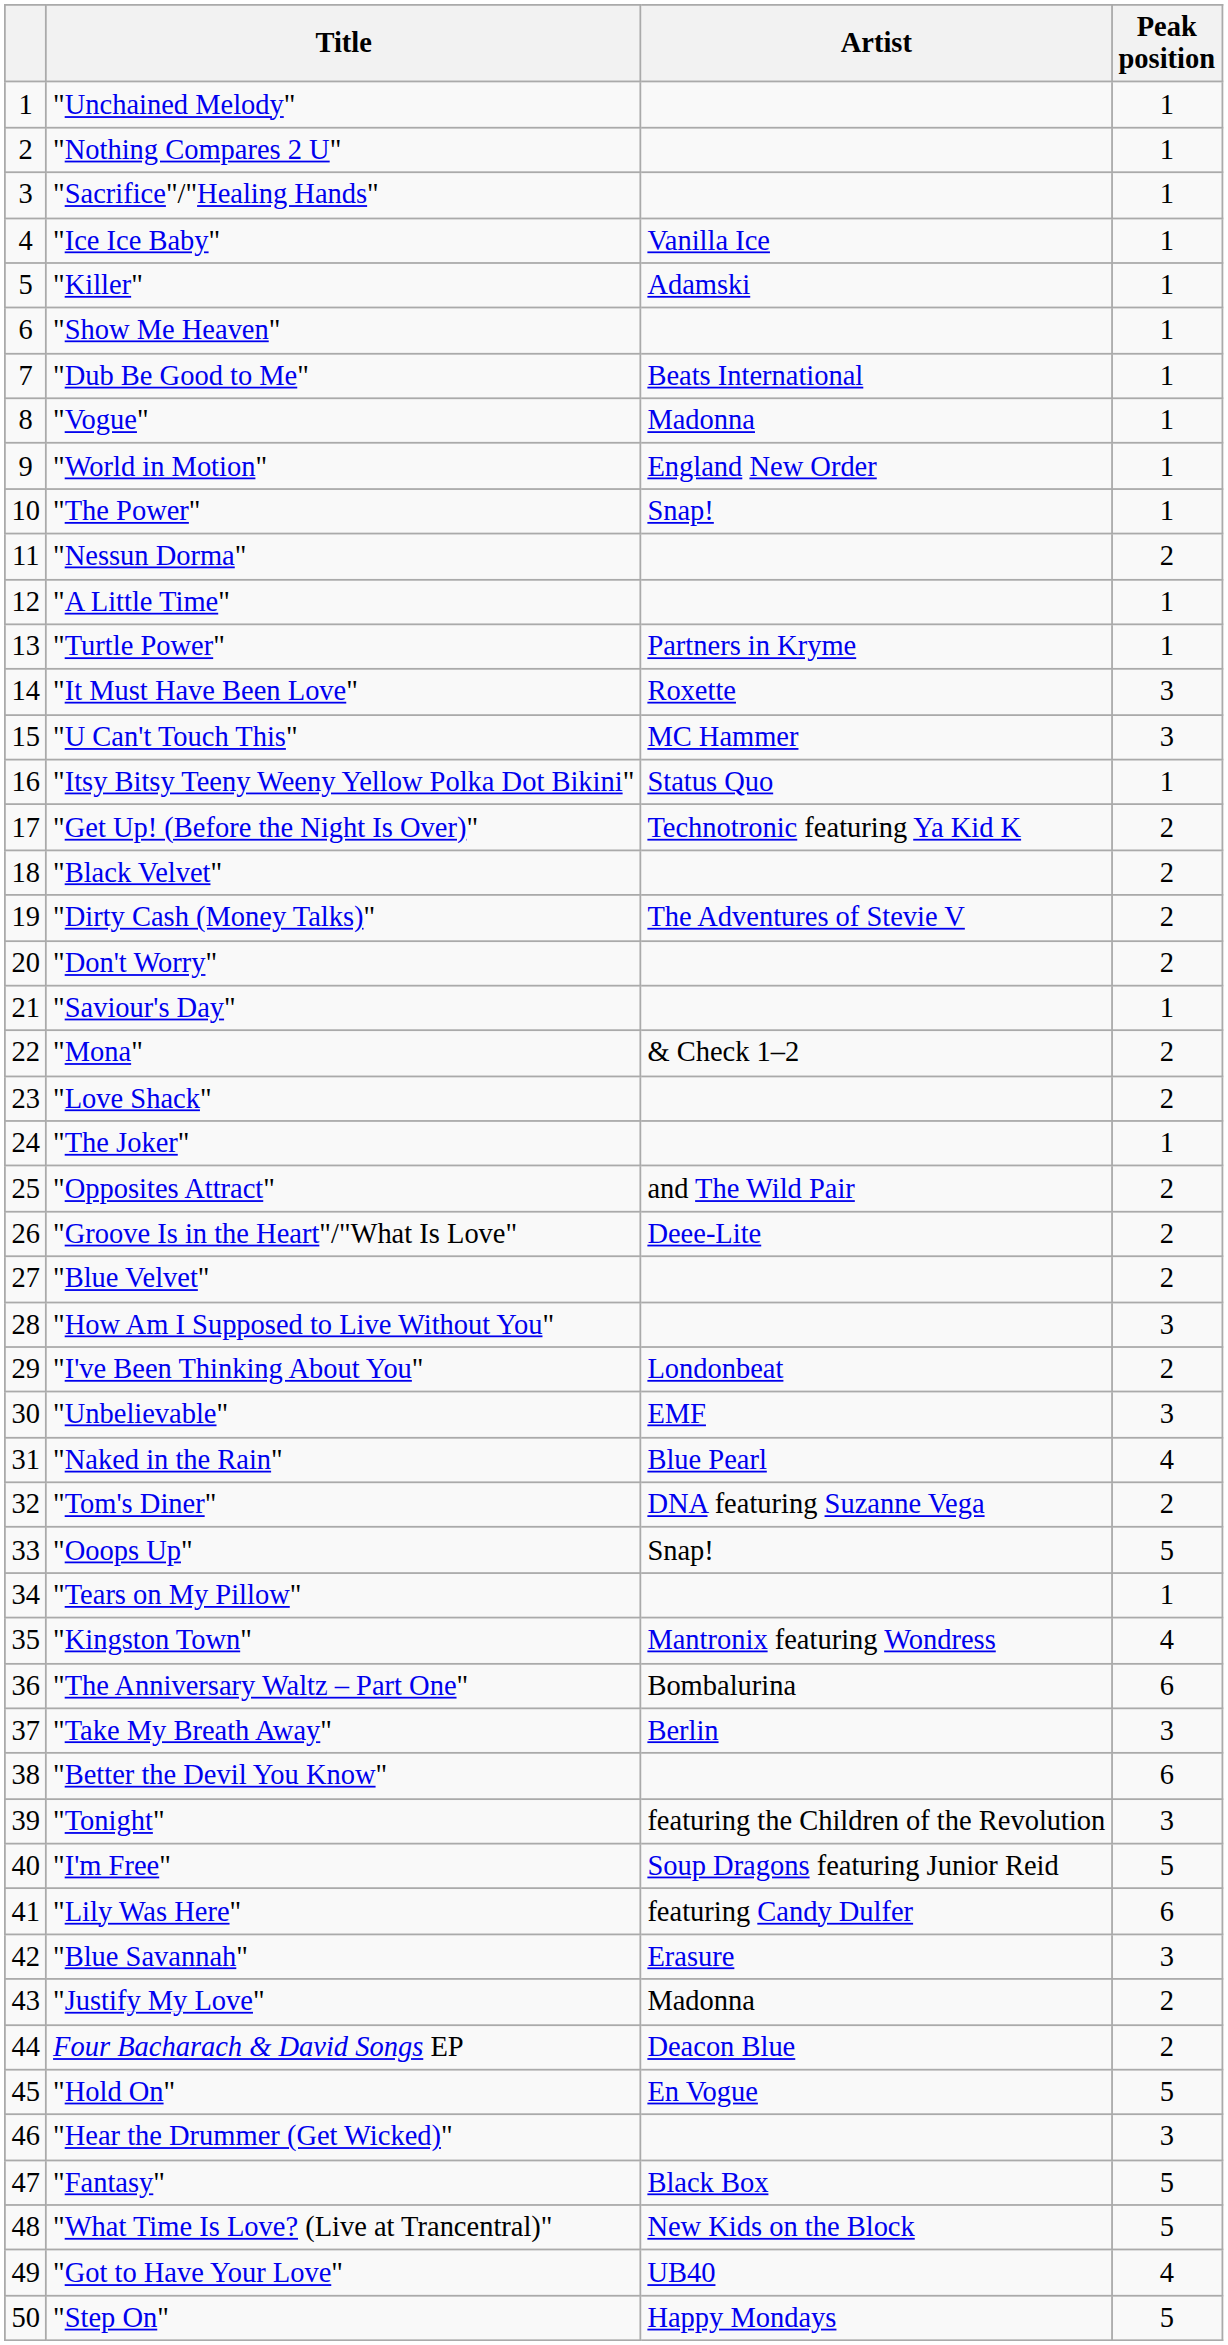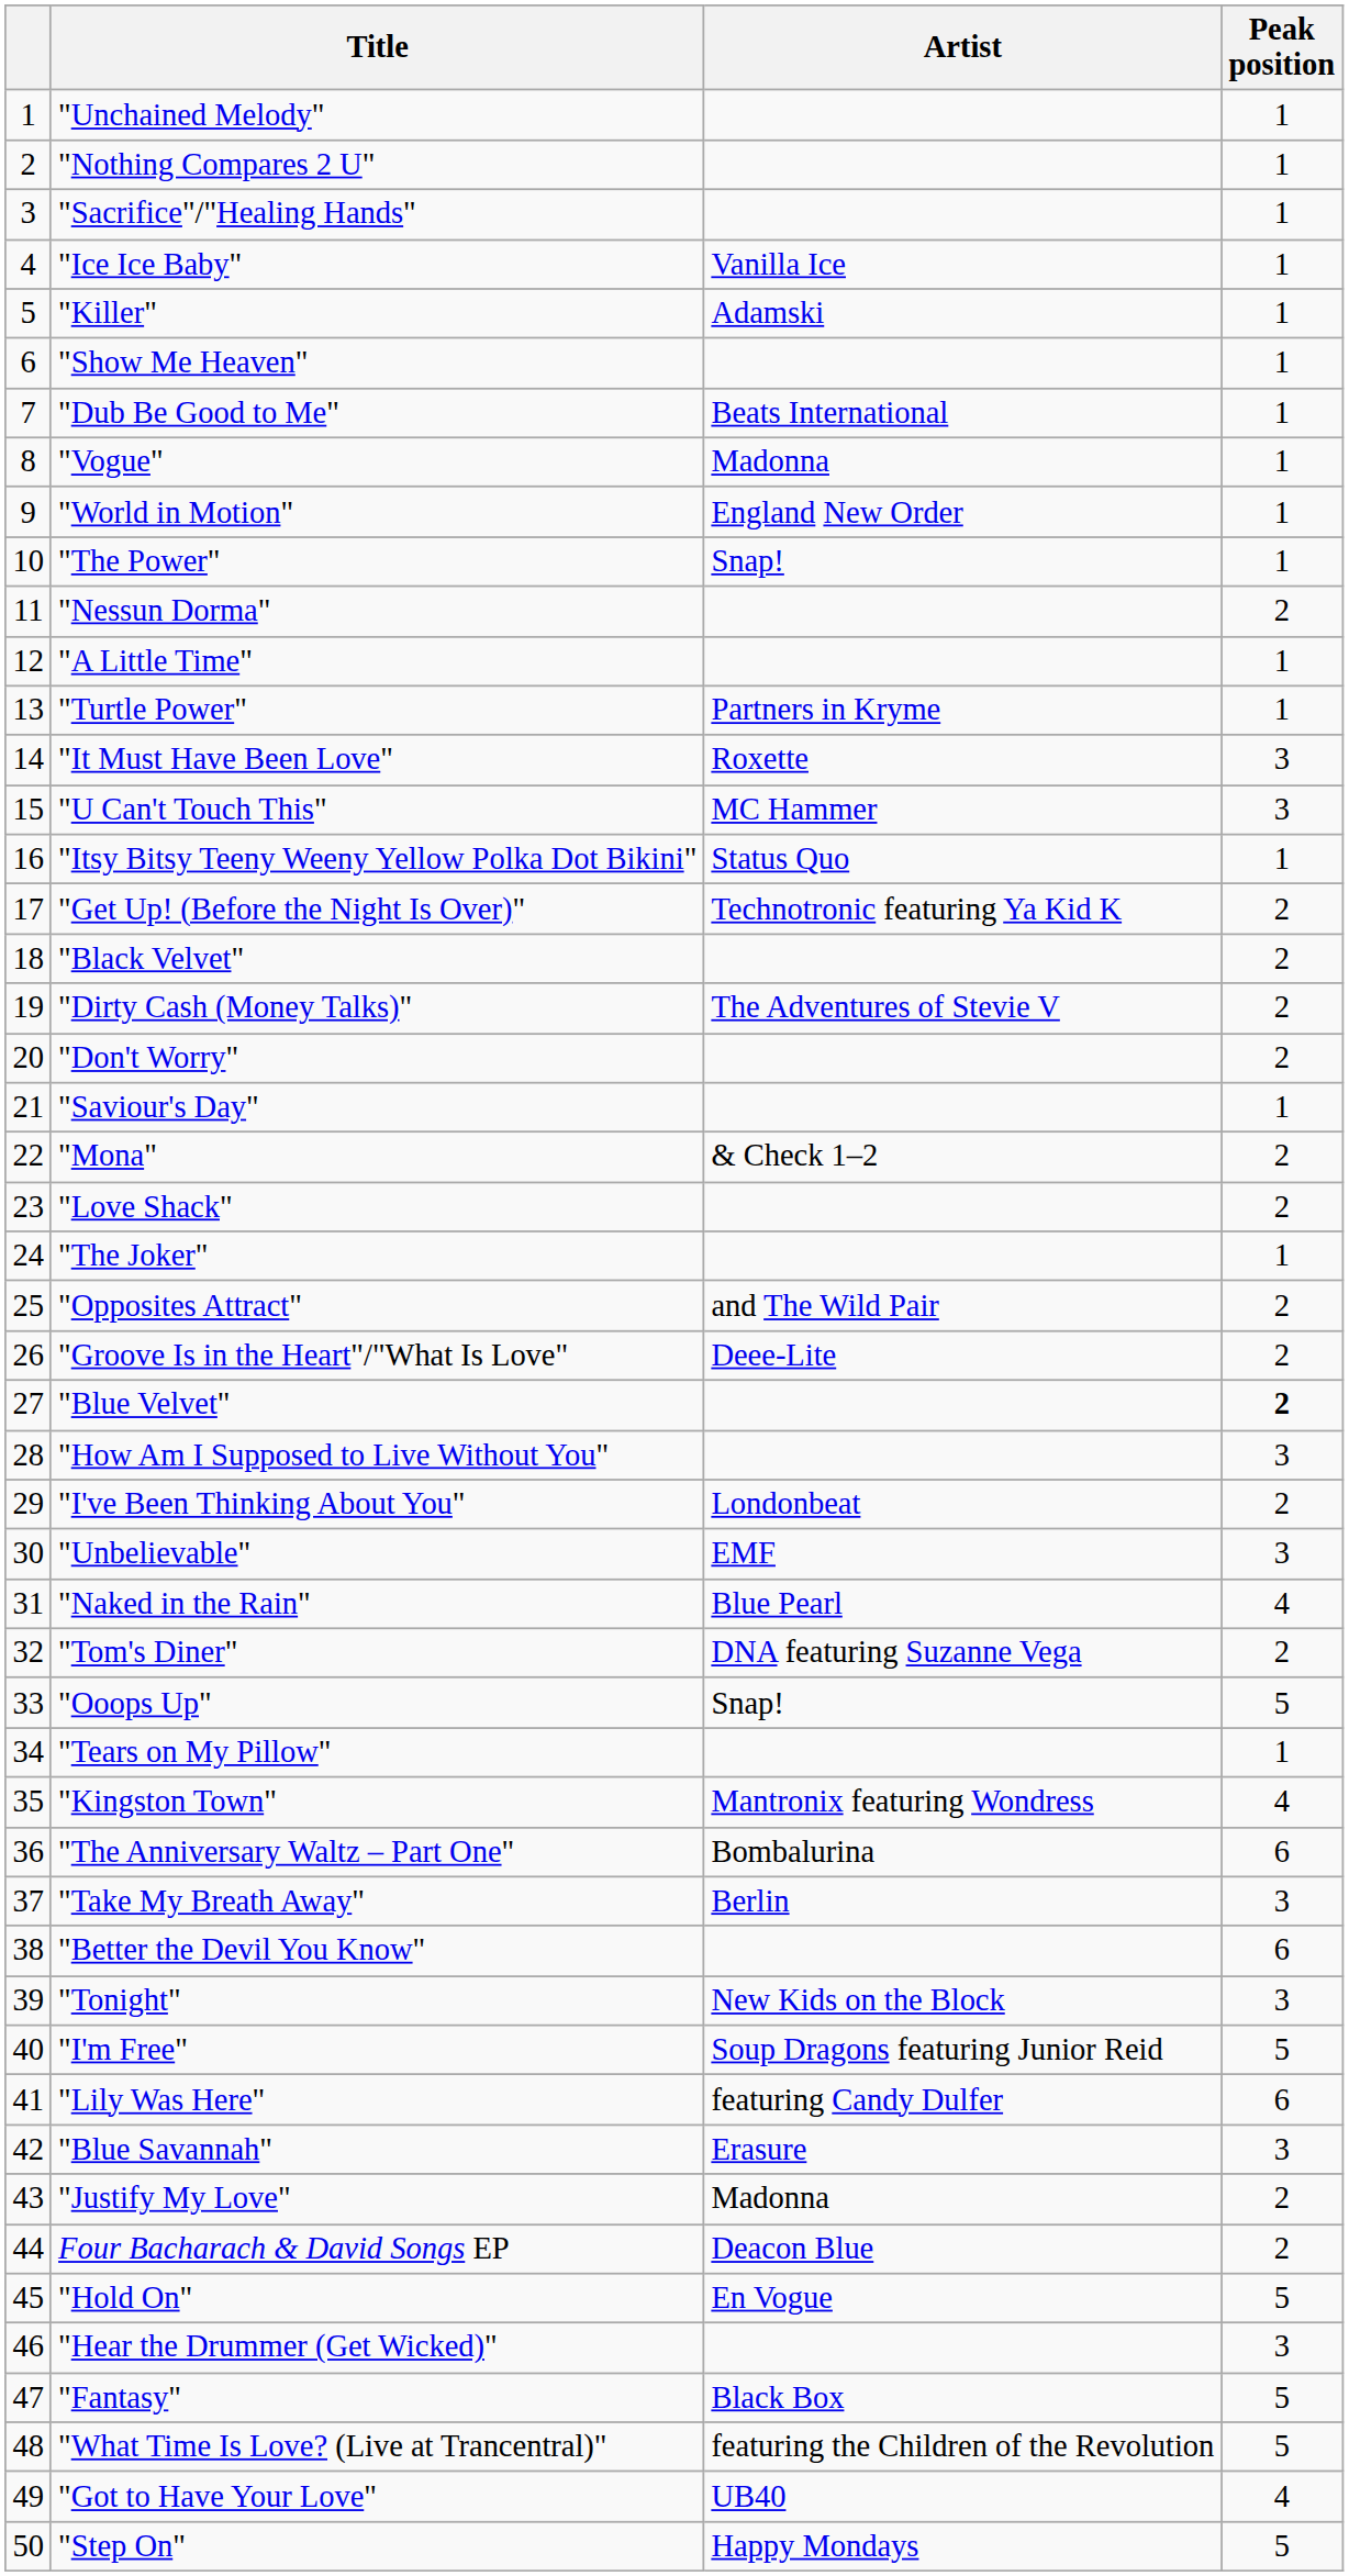"Blue Velvet" | Peak position: normal -> bold
"Tonight" | Artist: featuring the Children of the Revolution -> New Kids on the Block
"What Time Is Love? (Live at Trancentral)" | Artist: New Kids on the Block -> featuring the Children of the Revolution
